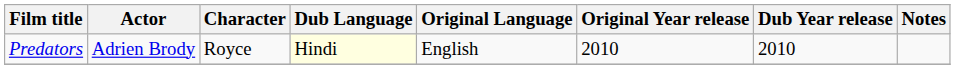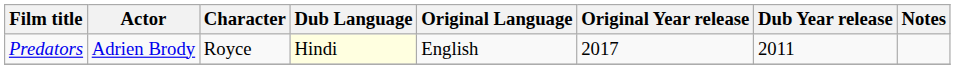Predators | Original Year release: 2010 -> 2017
Predators | Dub Year release: 2010 -> 2011
